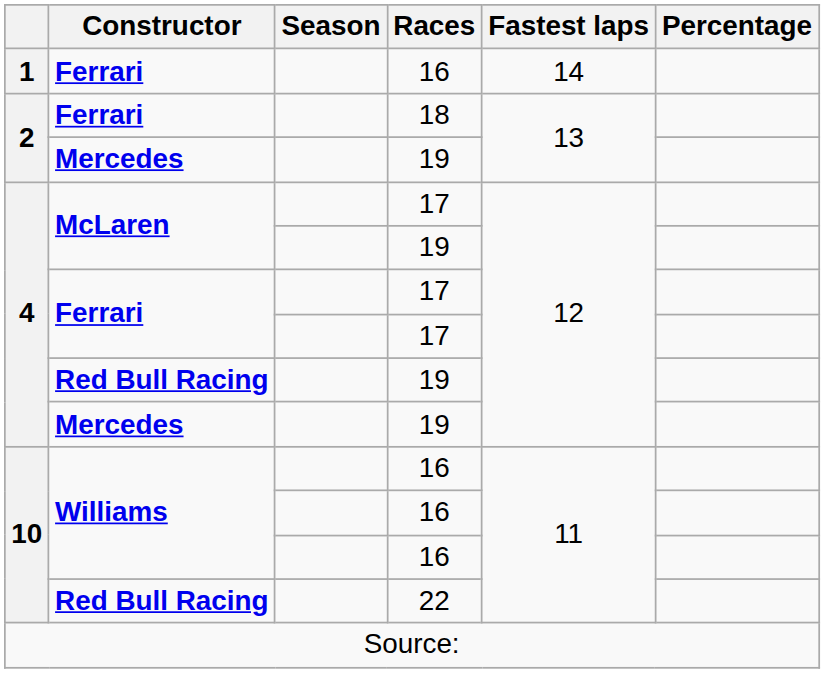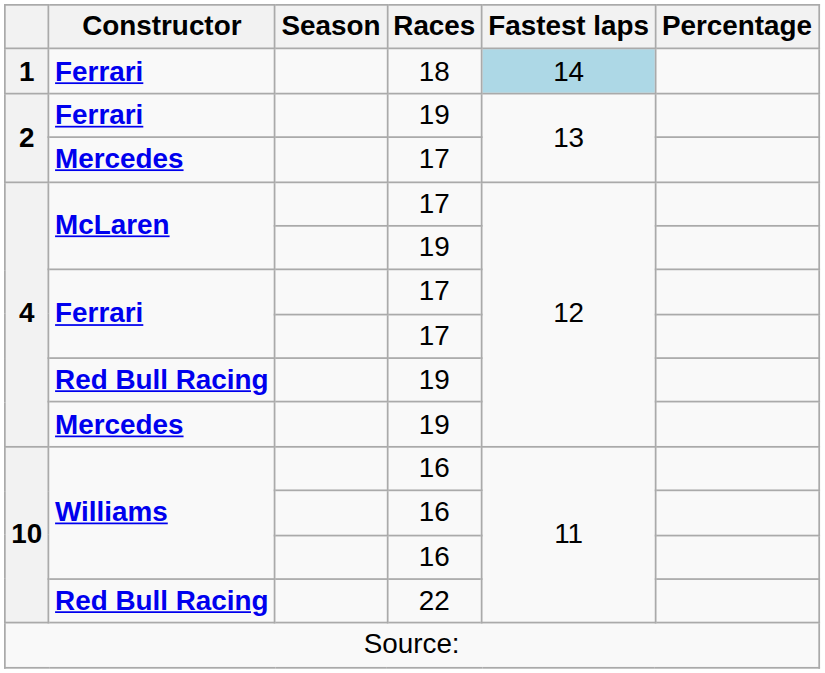1 / Ferrari | Races: 16 -> 18
1 / Ferrari | Fastest laps: no background -> lightblue background
2 / Ferrari | Races: 18 -> 19
2 / Mercedes | Races: 19 -> 17
